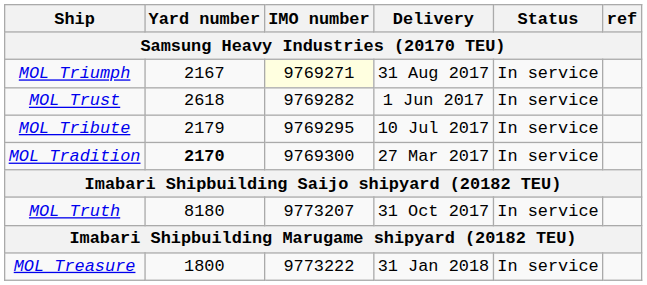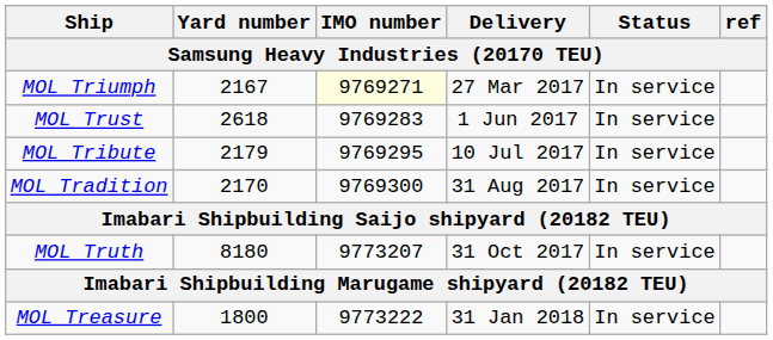MOL Triumph | Delivery: 31 Aug 2017 -> 27 Mar 2017
MOL Trust | IMO number: 9769282 -> 9769283
MOL Tradition | Yard number: bold -> normal
MOL Tradition | Delivery: 27 Mar 2017 -> 31 Aug 2017
